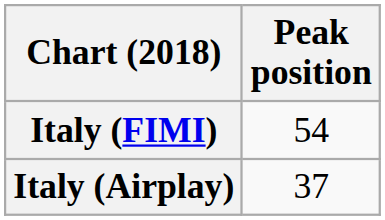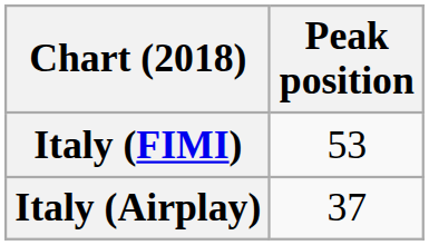Italy (FIMI) | Peak position: 54 -> 53
